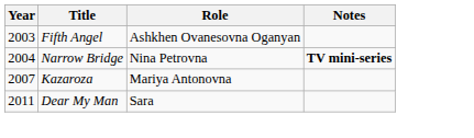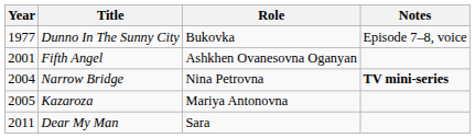+ row: 1977 | Dunno In The Sunny City | Bukovka | Episode 7–8, voice
Fifth Angel | Year: 2003 -> 2001
Kazaroza | Year: 2007 -> 2005
